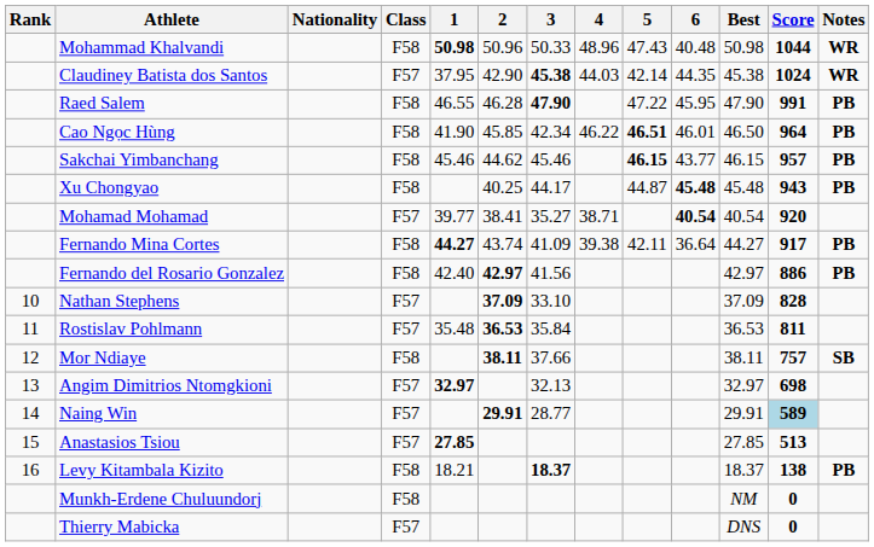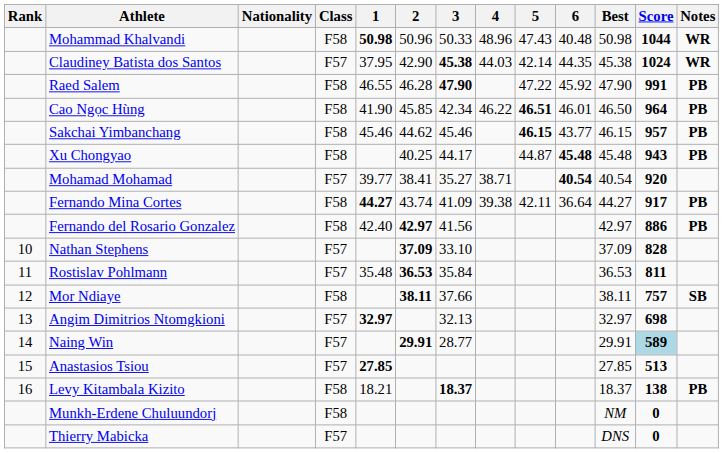Raed Salem | 6: 45.95 -> 45.92
